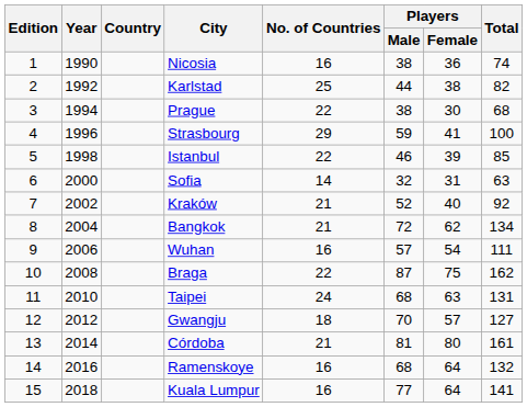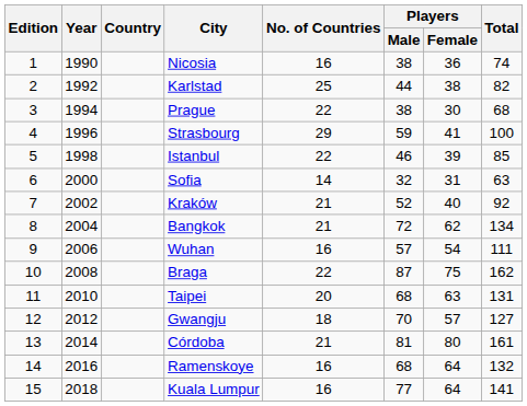Taipei | No. of Countries: 24 -> 20
